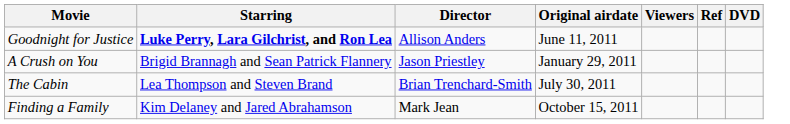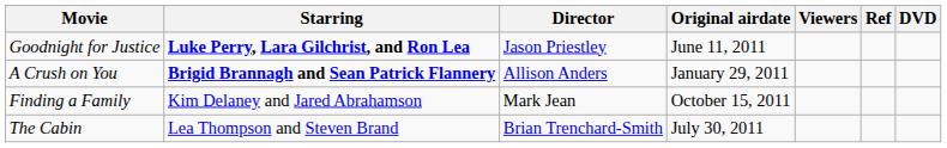Goodnight for Justice | Director: Allison Anders -> Jason Priestley
A Crush on You | Starring: normal -> bold
A Crush on You | Director: Jason Priestley -> Allison Anders
rows swapped: The Cabin <-> Finding a Family
